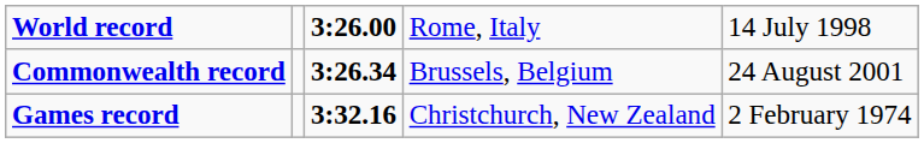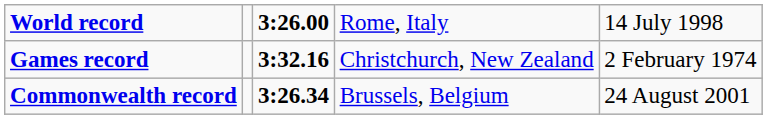rows swapped: Commonwealth record <-> Games record
